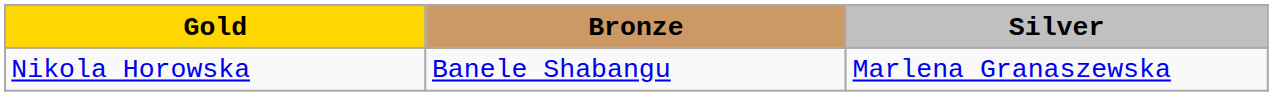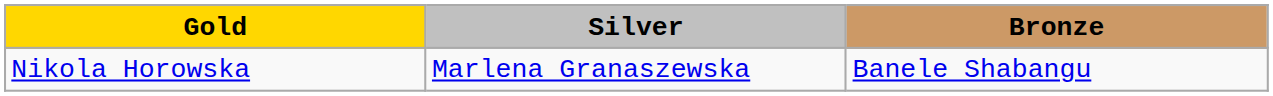columns swapped: Silver <-> Bronze
